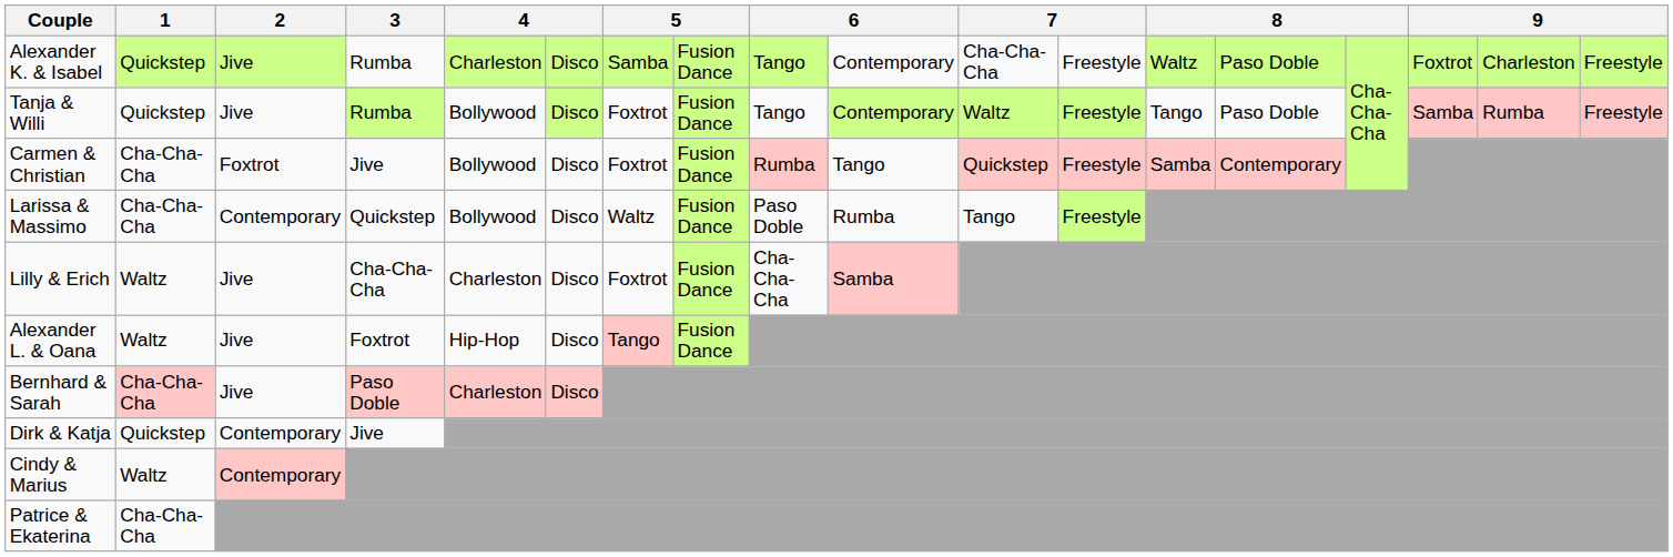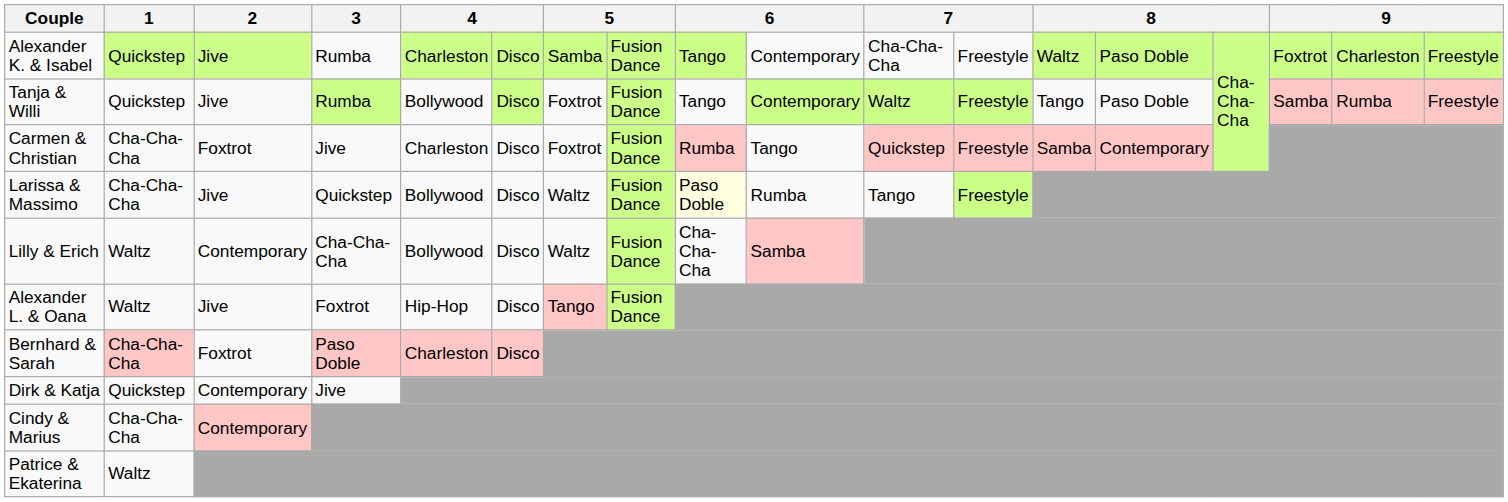Carmen & Christian | column 5: Bollywood -> Charleston
Larissa & Massimo | 2: Contemporary -> Jive
Larissa & Massimo | column 9: no background -> lightyellow background
Lilly & Erich | 2: Jive -> Contemporary
Lilly & Erich | column 5: Charleston -> Bollywood
Lilly & Erich | column 7: Foxtrot -> Waltz
Bernhard & Sarah | 2: Jive -> Foxtrot
Cindy & Marius | 1: Waltz -> Cha-Cha-Cha
Patrice & Ekaterina | 1: Cha-Cha-Cha -> Waltz
